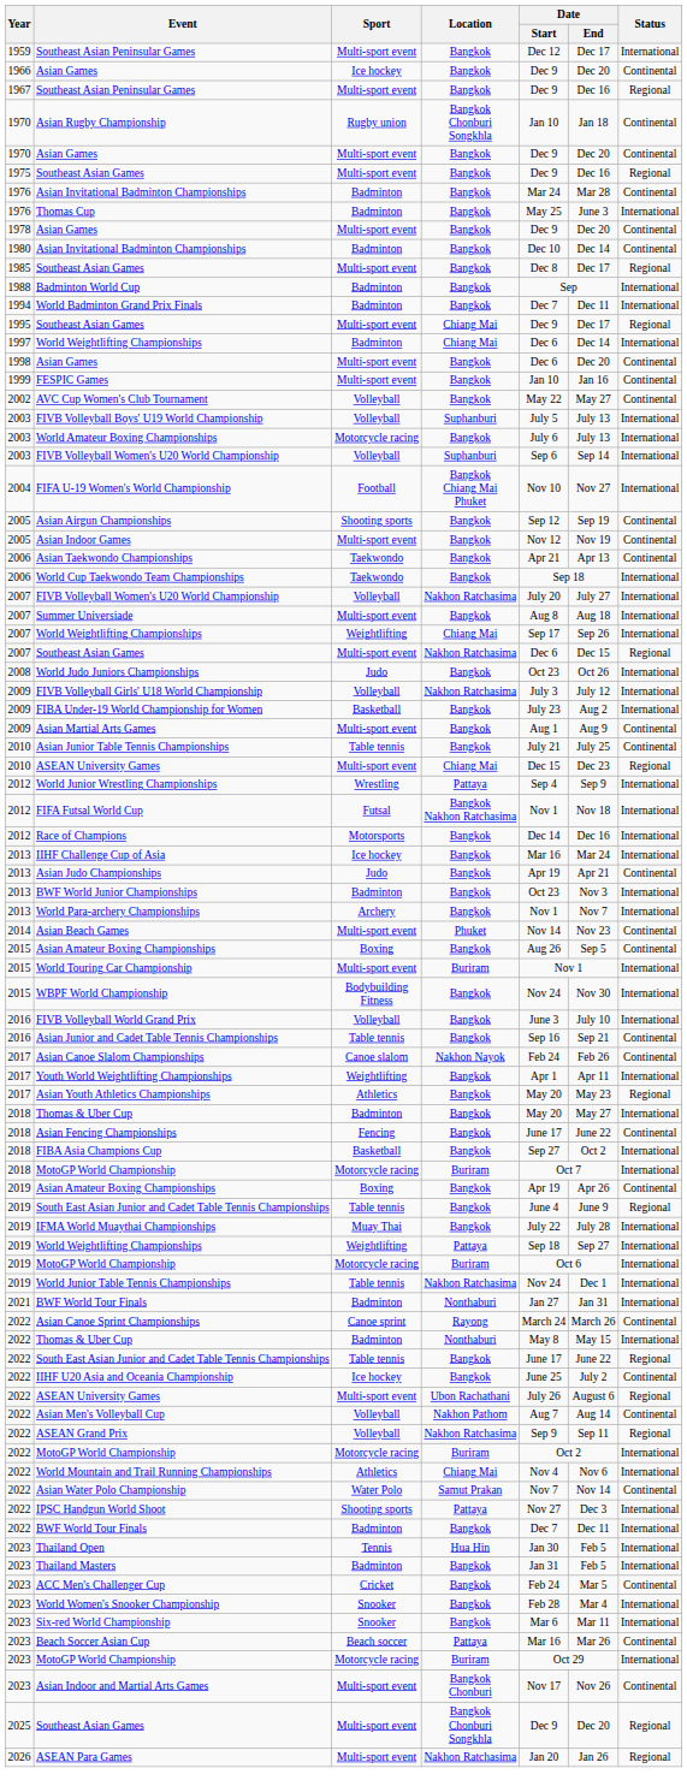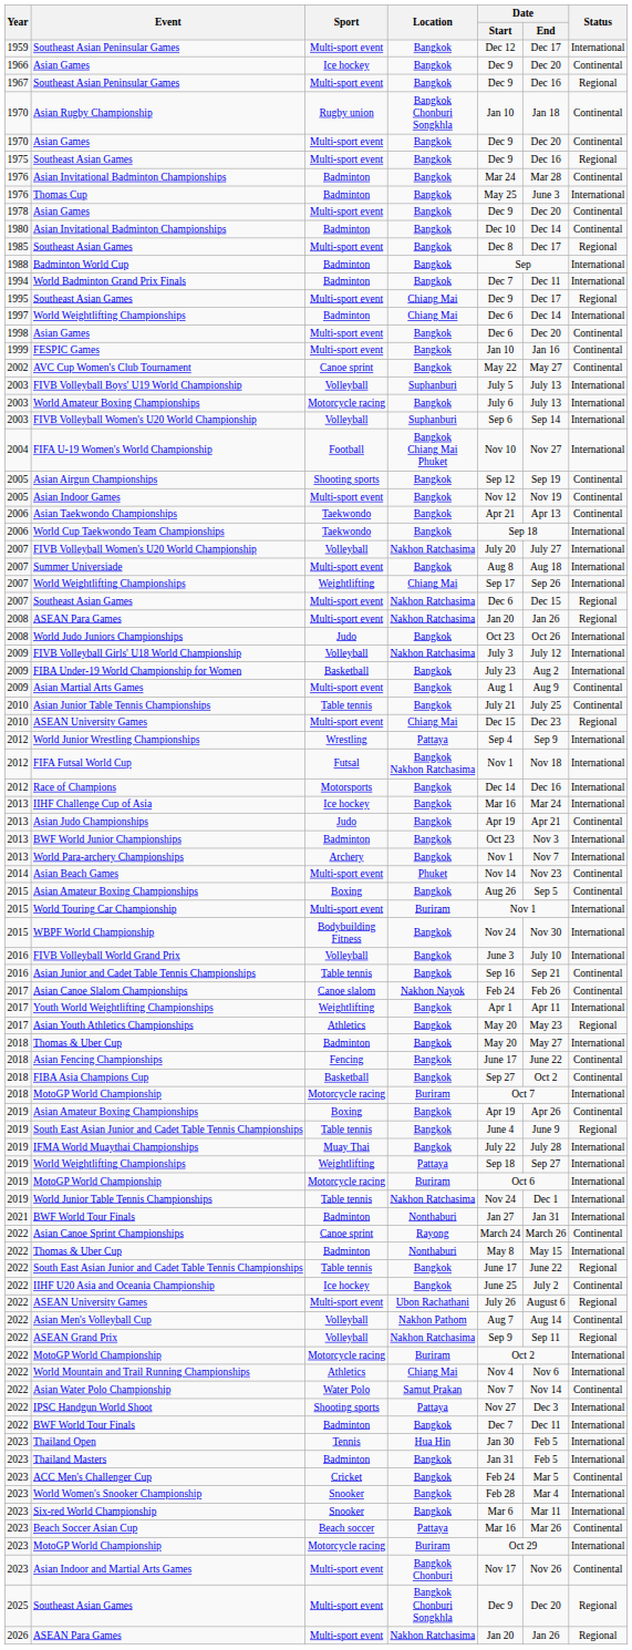AVC Cup Women's Club Tournament | Sport: Volleyball -> Canoe sprint
+ row: 2008 | ASEAN Para Games | Multi-sport event | Nakhon Ratchasima | Jan 20 | Jan 26 | Regional
FIBA Asia Champions Cup | Status: International -> Continental
